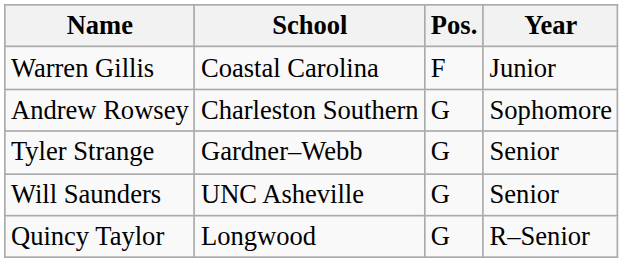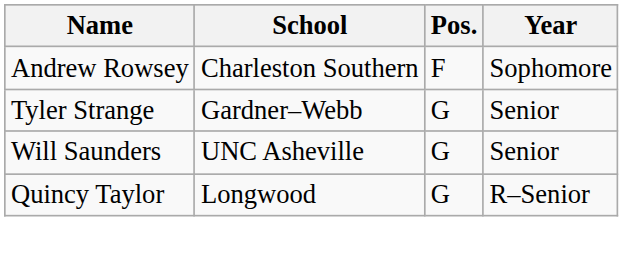- row: Warren Gillis | Coastal Carolina | F | Junior
Andrew Rowsey | Pos.: G -> F
